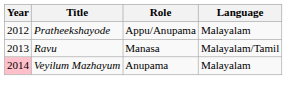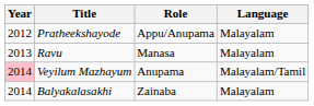Ravu | Language: Malayalam/Tamil -> Malayalam
Veyilum Mazhayum | Language: Malayalam -> Malayalam/Tamil
+ row: 2014 | Balyakalasakhi | Zainaba | Malayalam
